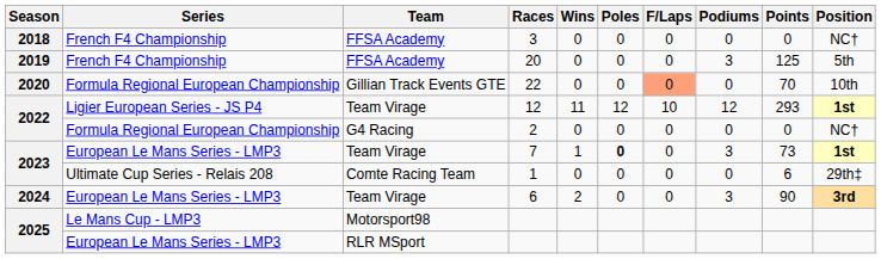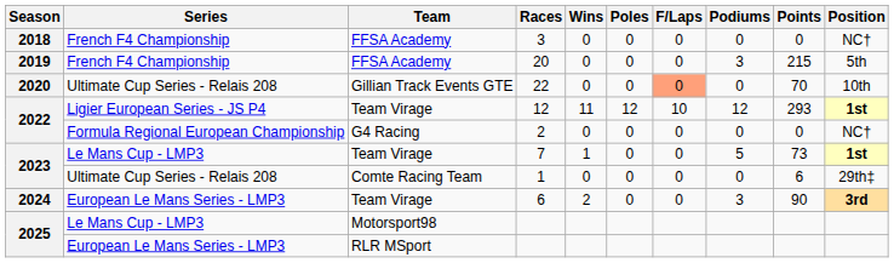20 | Points: 125 -> 215
22 | Series: Formula Regional European Championship -> Ultimate Cup Series - Relais 208
7 | Series: European Le Mans Series - LMP3 -> Le Mans Cup - LMP3
7 | Poles: bold -> normal
7 | Podiums: 3 -> 5
